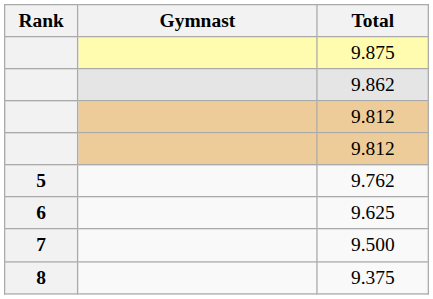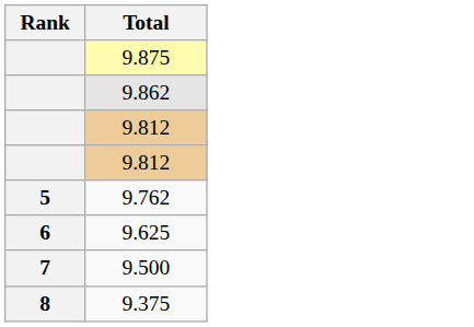- column: Gymnast
